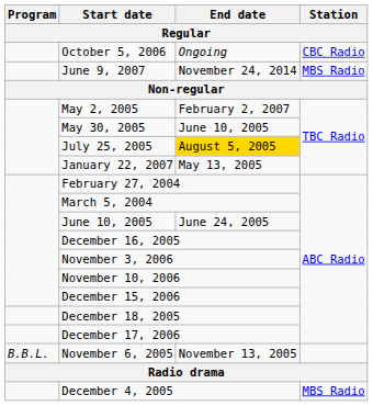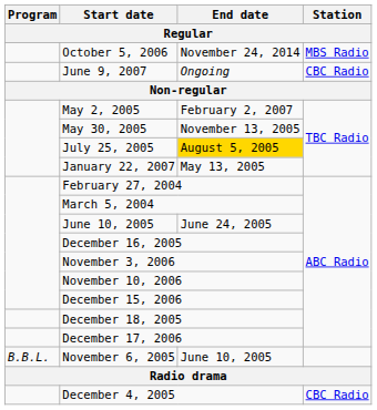October 5, 2006 | End date: Ongoing -> November 24, 2014
October 5, 2006 | Station: CBC Radio -> MBS Radio
June 9, 2007 | End date: November 24, 2014 -> Ongoing
June 9, 2007 | Station: MBS Radio -> CBC Radio
May 30, 2005 | End date: June 10, 2005 -> November 13, 2005
November 6, 2005 | End date: November 13, 2005 -> June 10, 2005
December 4, 2005 | Station: MBS Radio -> CBC Radio
